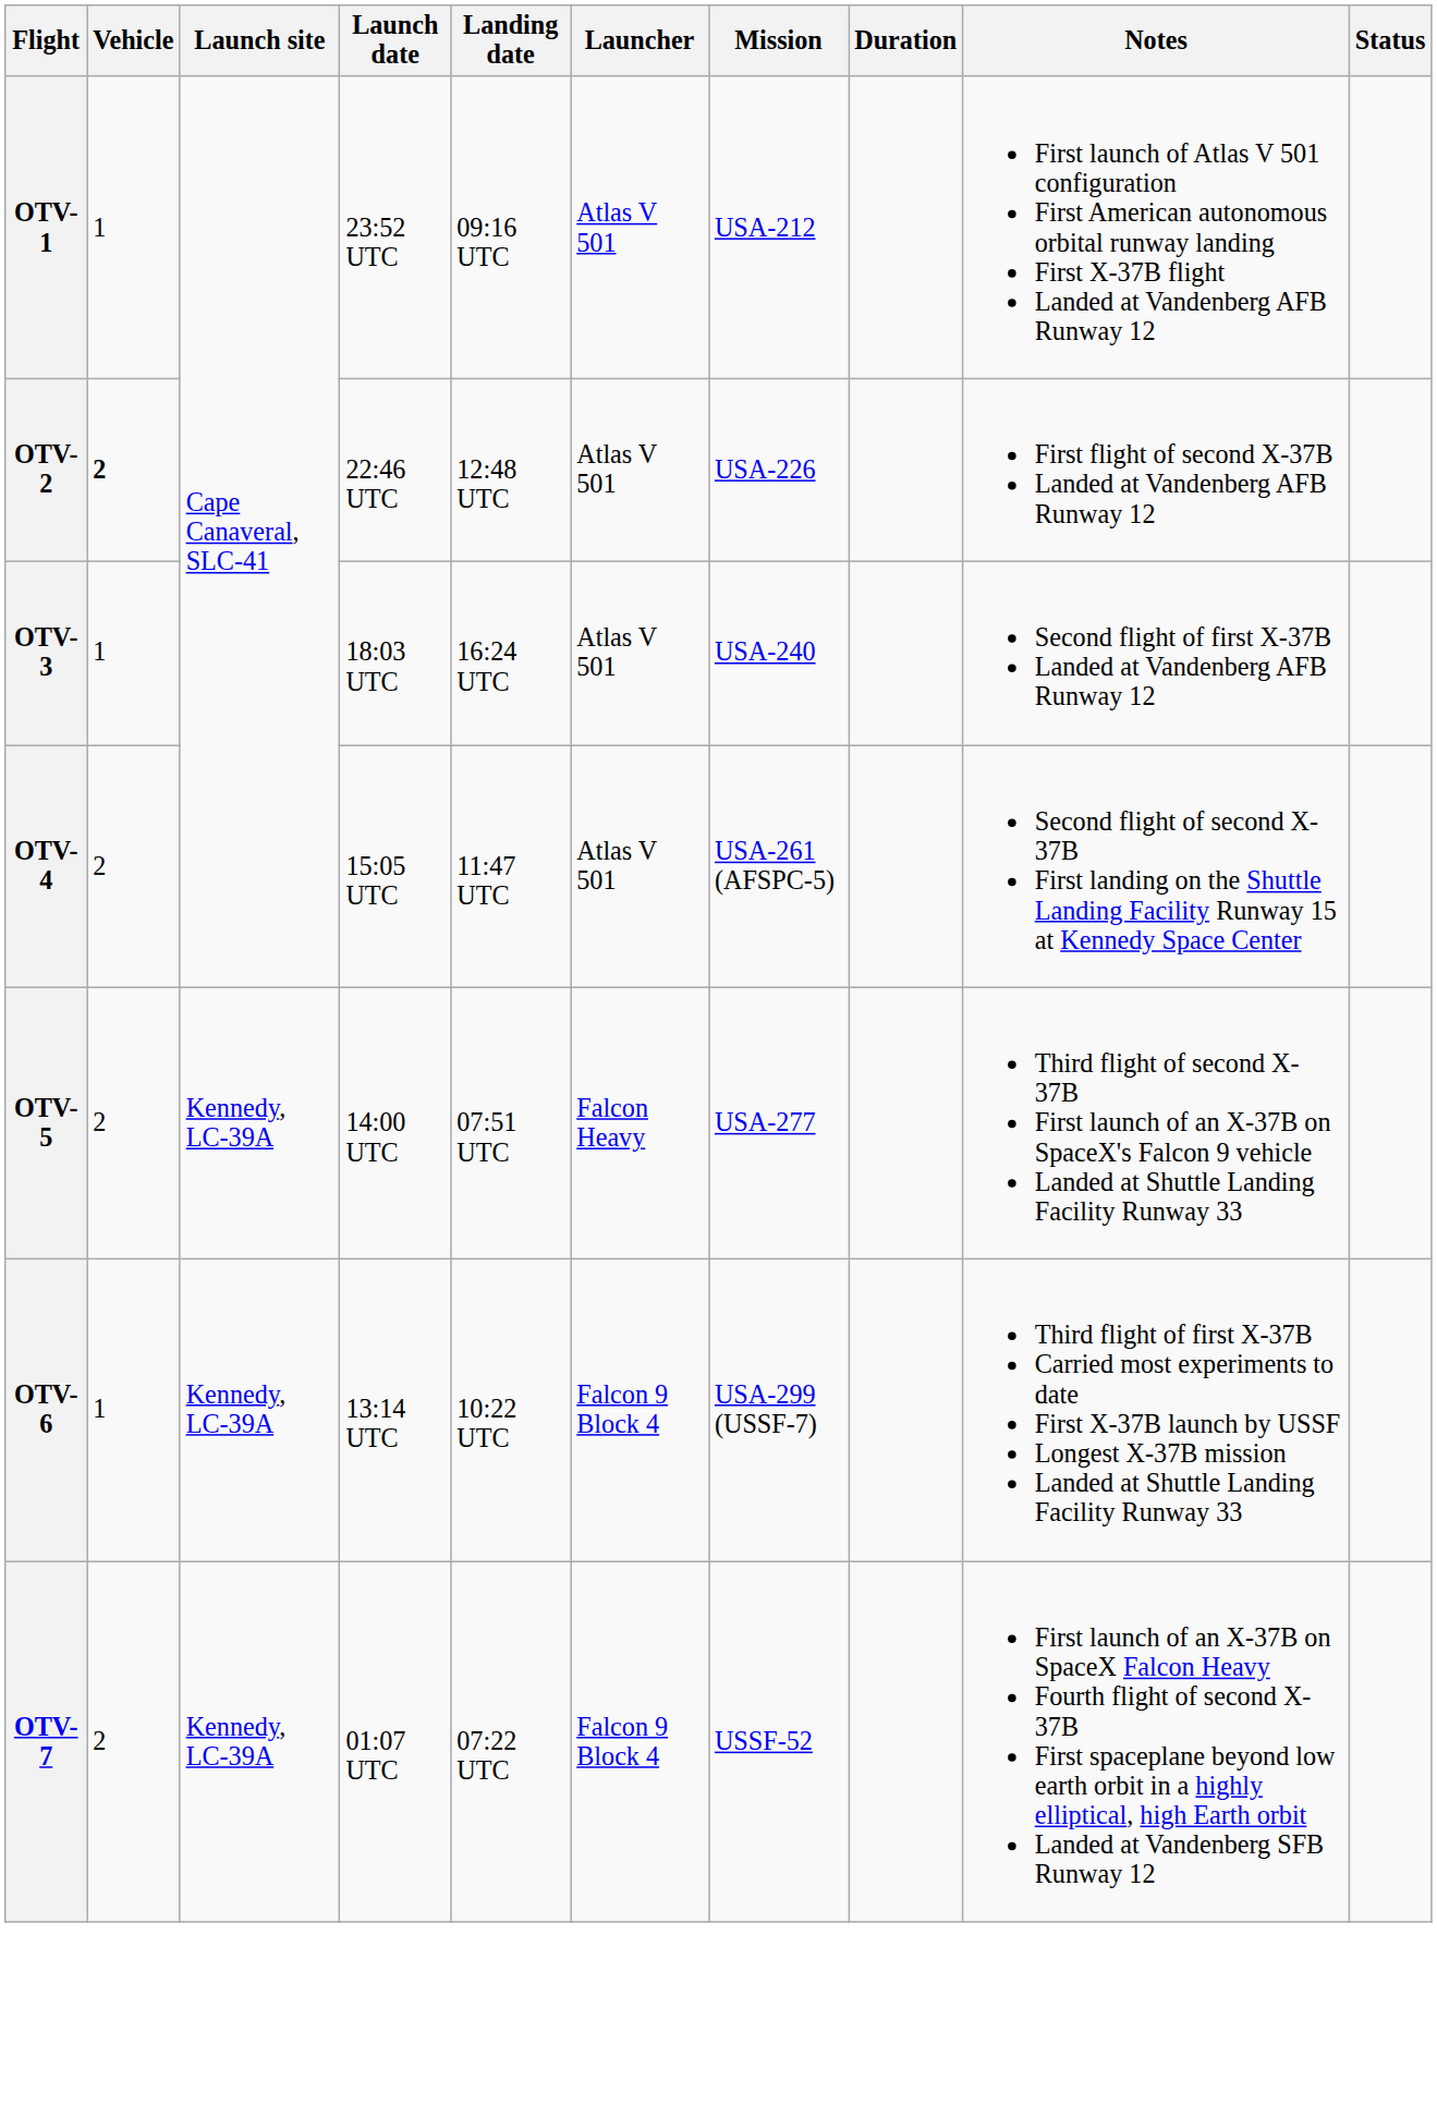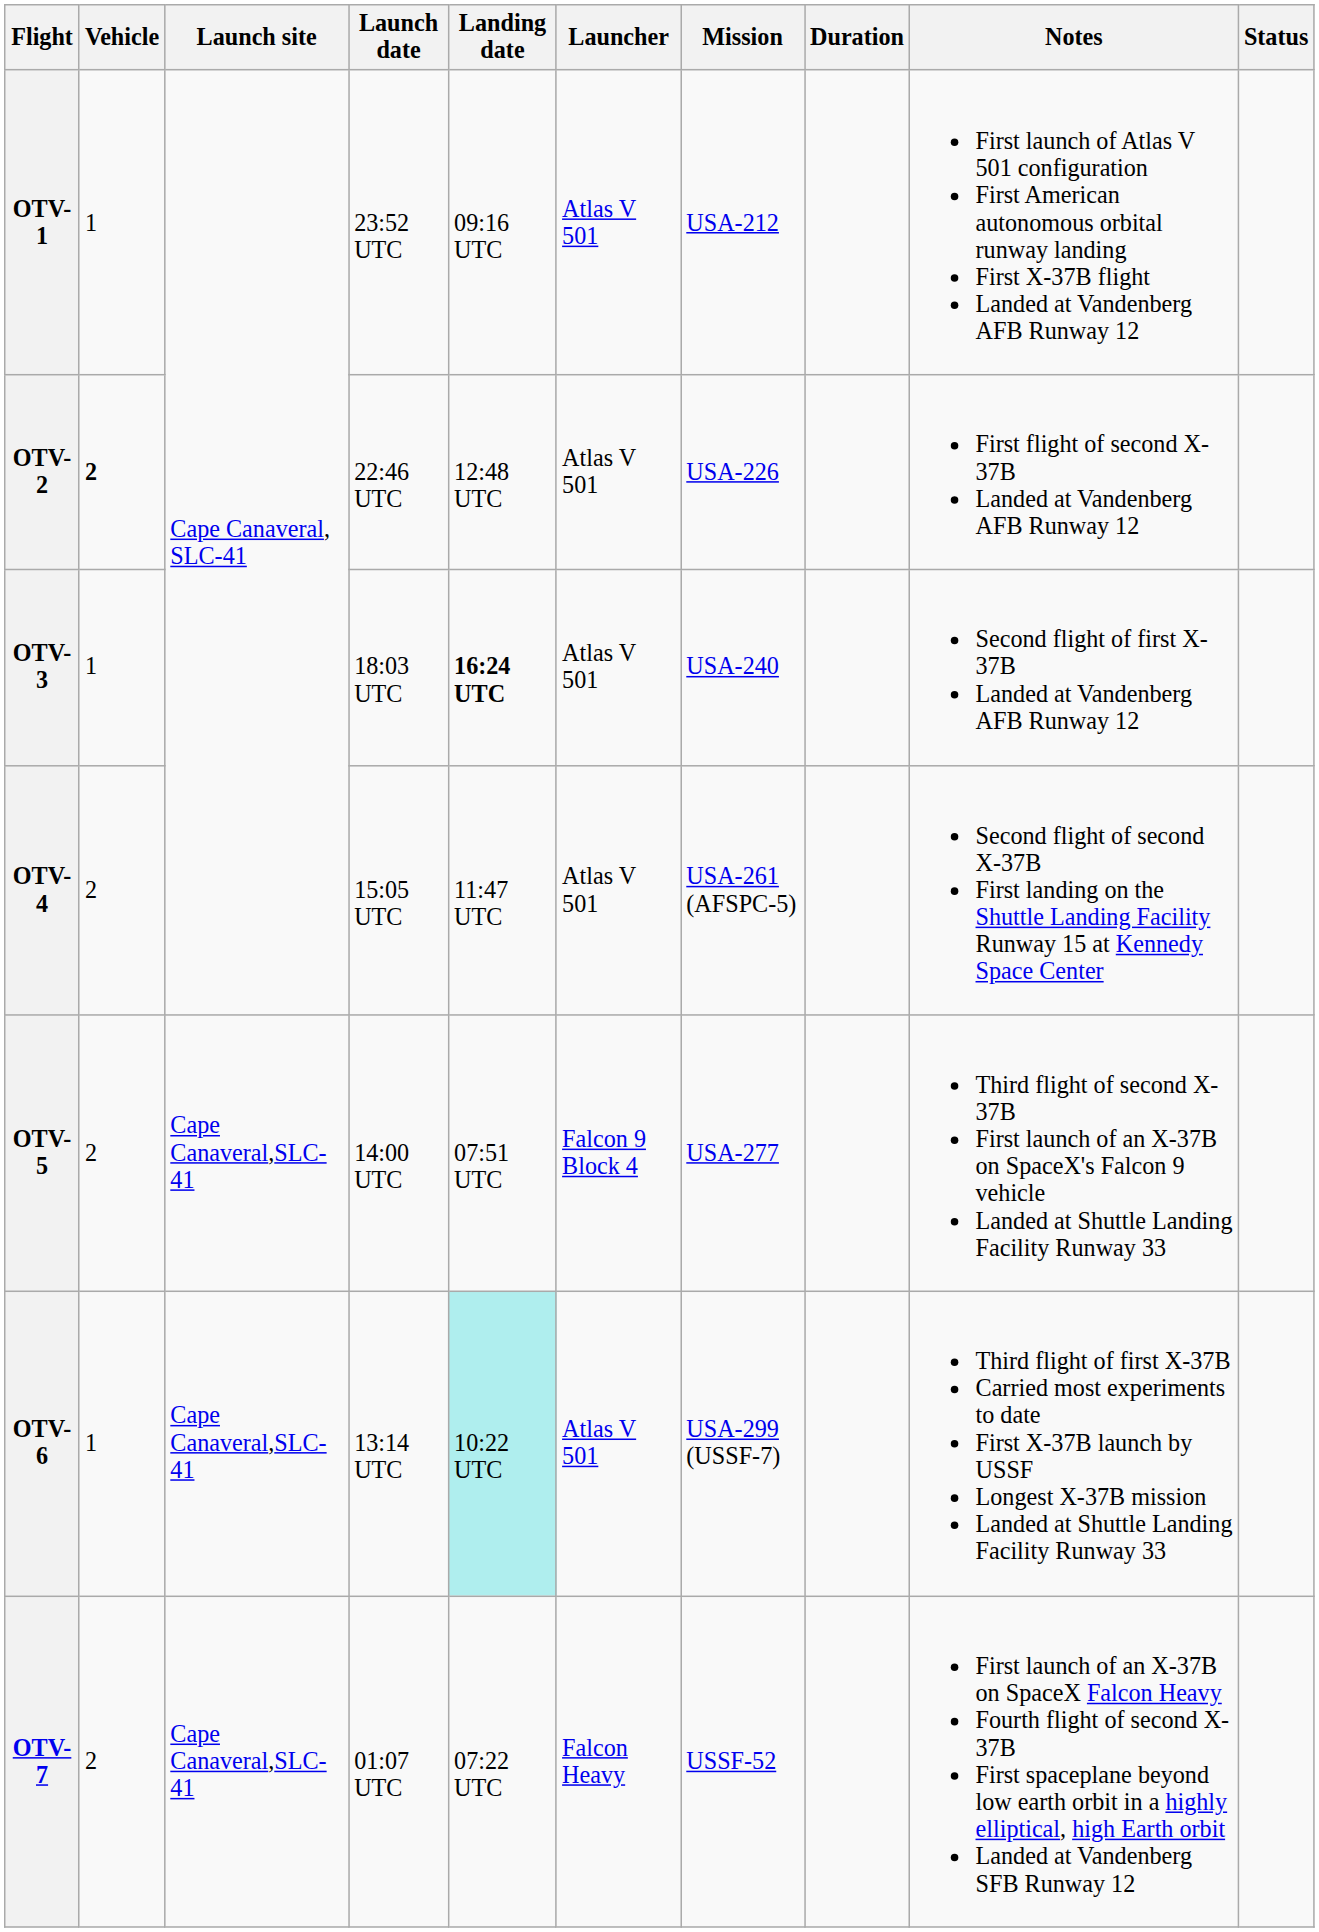OTV-3 | Landing date: normal -> bold
OTV-5 | Launch site: Kennedy, LC-39A -> Cape Canaveral,SLC-41
OTV-5 | Launcher: Falcon Heavy -> Falcon 9 Block 4
OTV-6 | Launch site: Kennedy, LC-39A -> Cape Canaveral,SLC-41
OTV-6 | Landing date: no background -> paleturquoise background
OTV-6 | Launcher: Falcon 9 Block 4 -> Atlas V 501
OTV-7 | Launch site: Kennedy, LC-39A -> Cape Canaveral,SLC-41
OTV-7 | Launcher: Falcon 9 Block 4 -> Falcon Heavy
